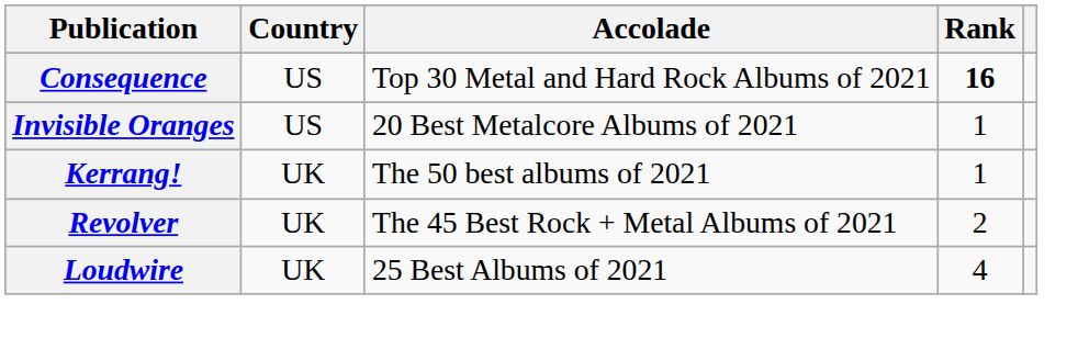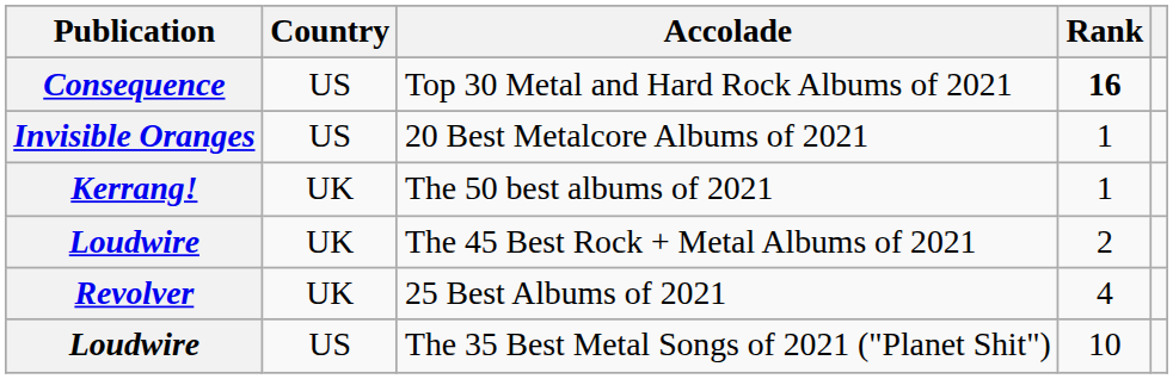The 45 Best Rock + Metal Albums of 2021 | Publication: Revolver -> Loudwire
25 Best Albums of 2021 | Publication: Loudwire -> Revolver
+ row: Loudwire | US | The 35 Best Metal Songs of 2021 ("Planet Shit") | 10
